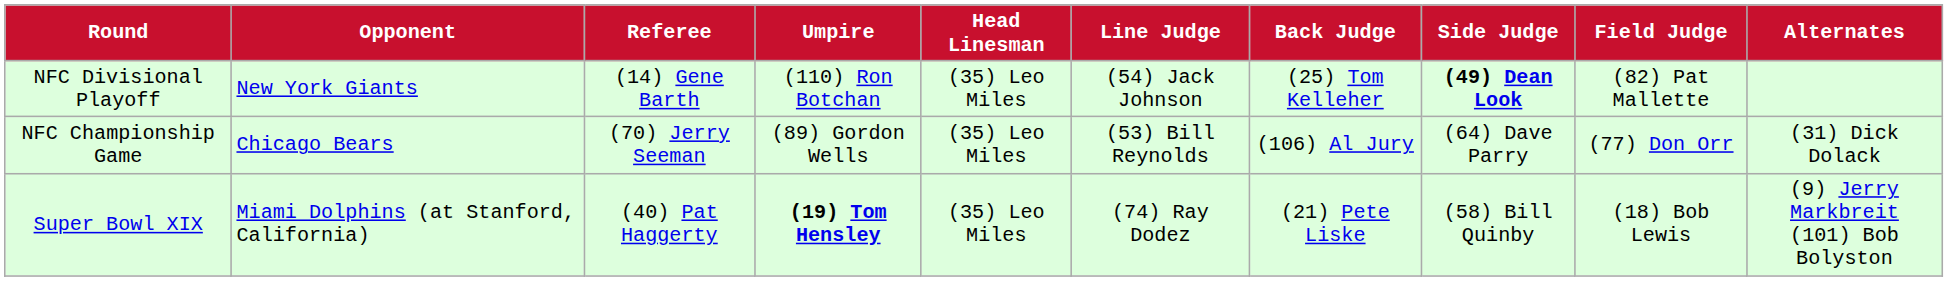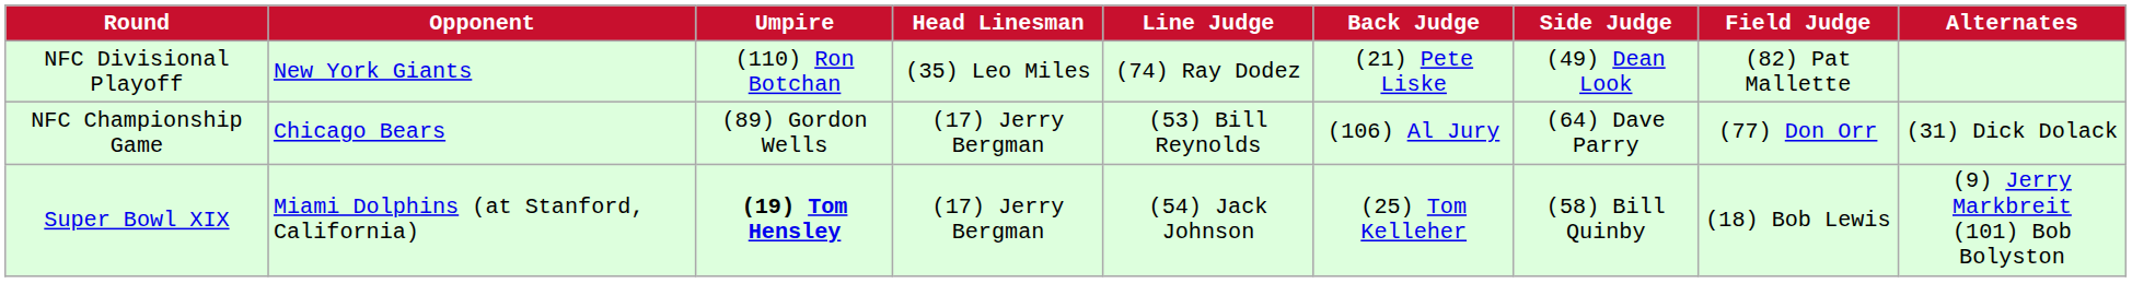- column: Referee | (14) Gene Barth | (70) Jerry Seeman | (40) Pat Haggerty
NFC Divisional Playoff | Line Judge: (54) Jack Johnson -> (74) Ray Dodez
NFC Divisional Playoff | Back Judge: (25) Tom Kelleher -> (21) Pete Liske
NFC Divisional Playoff | Side Judge: bold -> normal
NFC Championship Game | Head Linesman: (35) Leo Miles -> (17) Jerry Bergman
Super Bowl XIX | Head Linesman: (35) Leo Miles -> (17) Jerry Bergman
Super Bowl XIX | Line Judge: (74) Ray Dodez -> (54) Jack Johnson
Super Bowl XIX | Back Judge: (21) Pete Liske -> (25) Tom Kelleher
